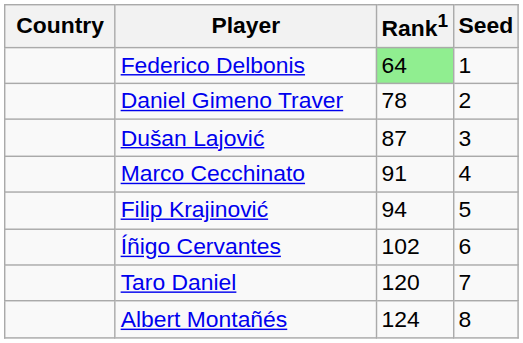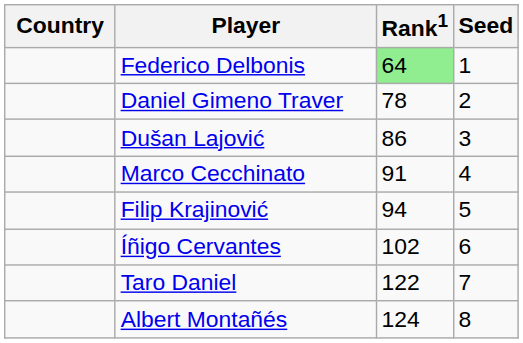Dušan Lajović | Rank1: 87 -> 86
Taro Daniel | Rank1: 120 -> 122
